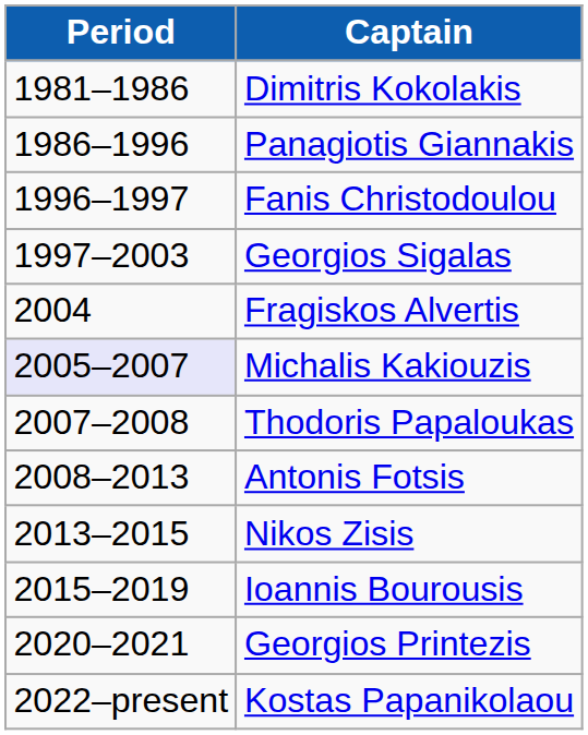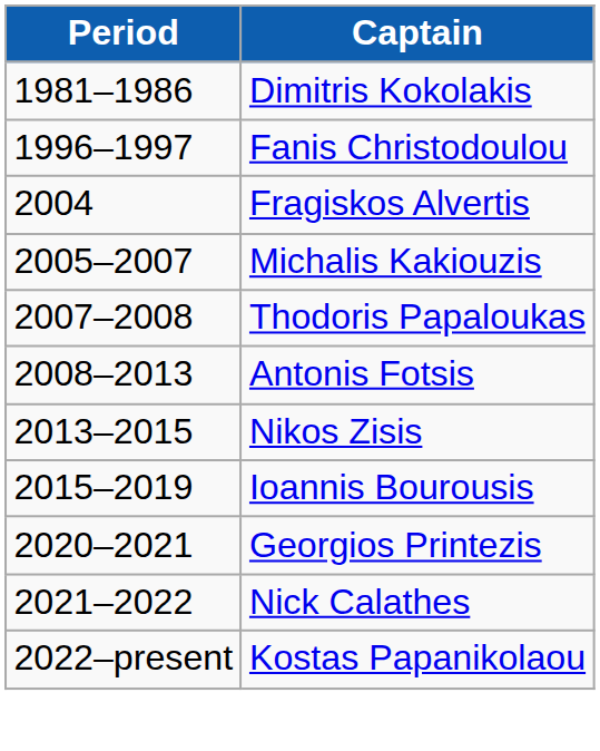- row: 1986–1996 | Panagiotis Giannakis
- row: 1997–2003 | Georgios Sigalas
Michalis Kakiouzis | Period: lavender background -> no background
+ row: 2021–2022 | Nick Calathes
